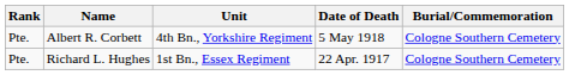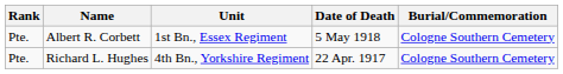Albert R. Corbett | Unit: 4th Bn., Yorkshire Regiment -> 1st Bn., Essex Regiment
Richard L. Hughes | Unit: 1st Bn., Essex Regiment -> 4th Bn., Yorkshire Regiment
